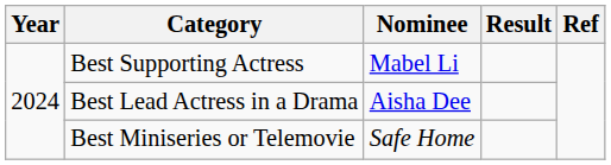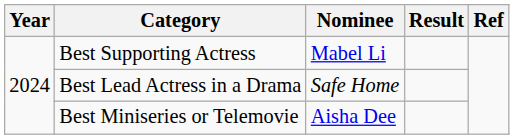Best Lead Actress in a Drama | Nominee: Aisha Dee -> Safe Home
Best Miniseries or Telemovie | Nominee: Safe Home -> Aisha Dee
